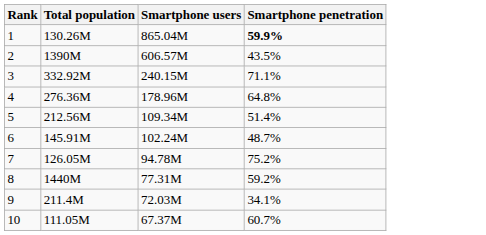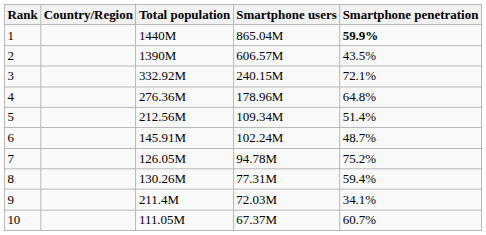+ column: Country/Region
1 | Total population: 130.26M -> 1440M
3 | Smartphone penetration: 71.1% -> 72.1%
8 | Total population: 1440M -> 130.26M
8 | Smartphone penetration: 59.2% -> 59.4%
